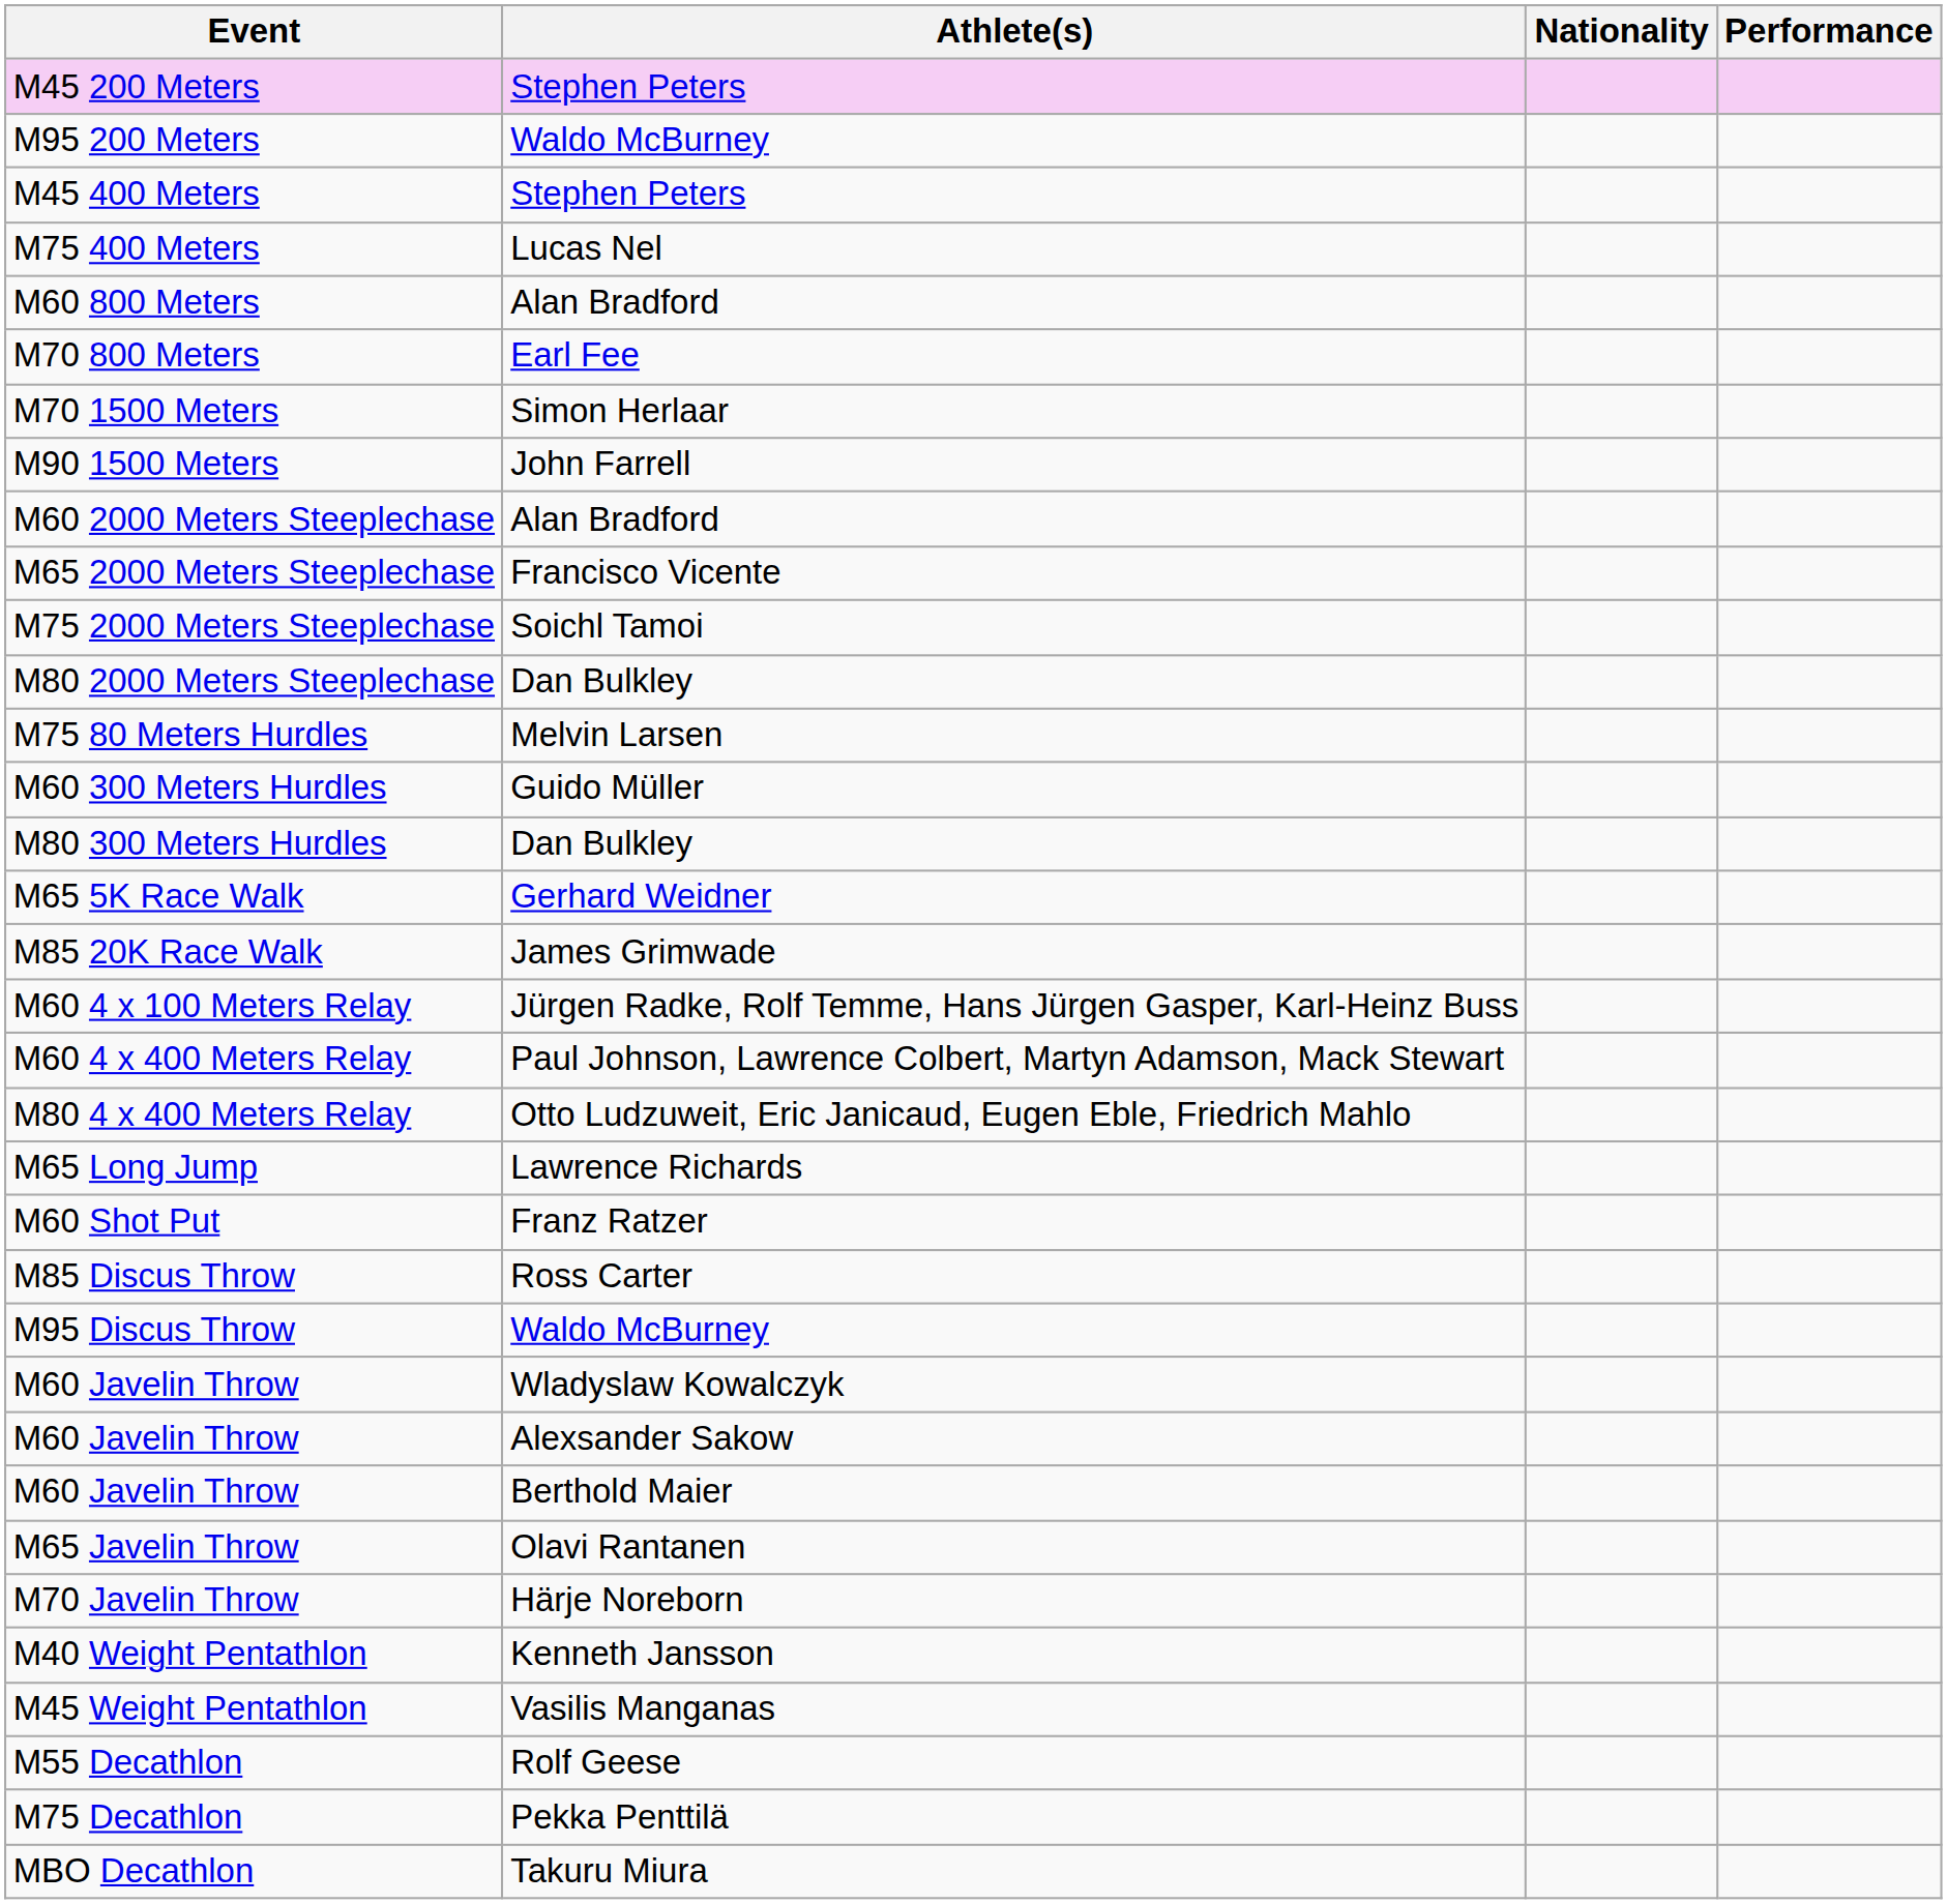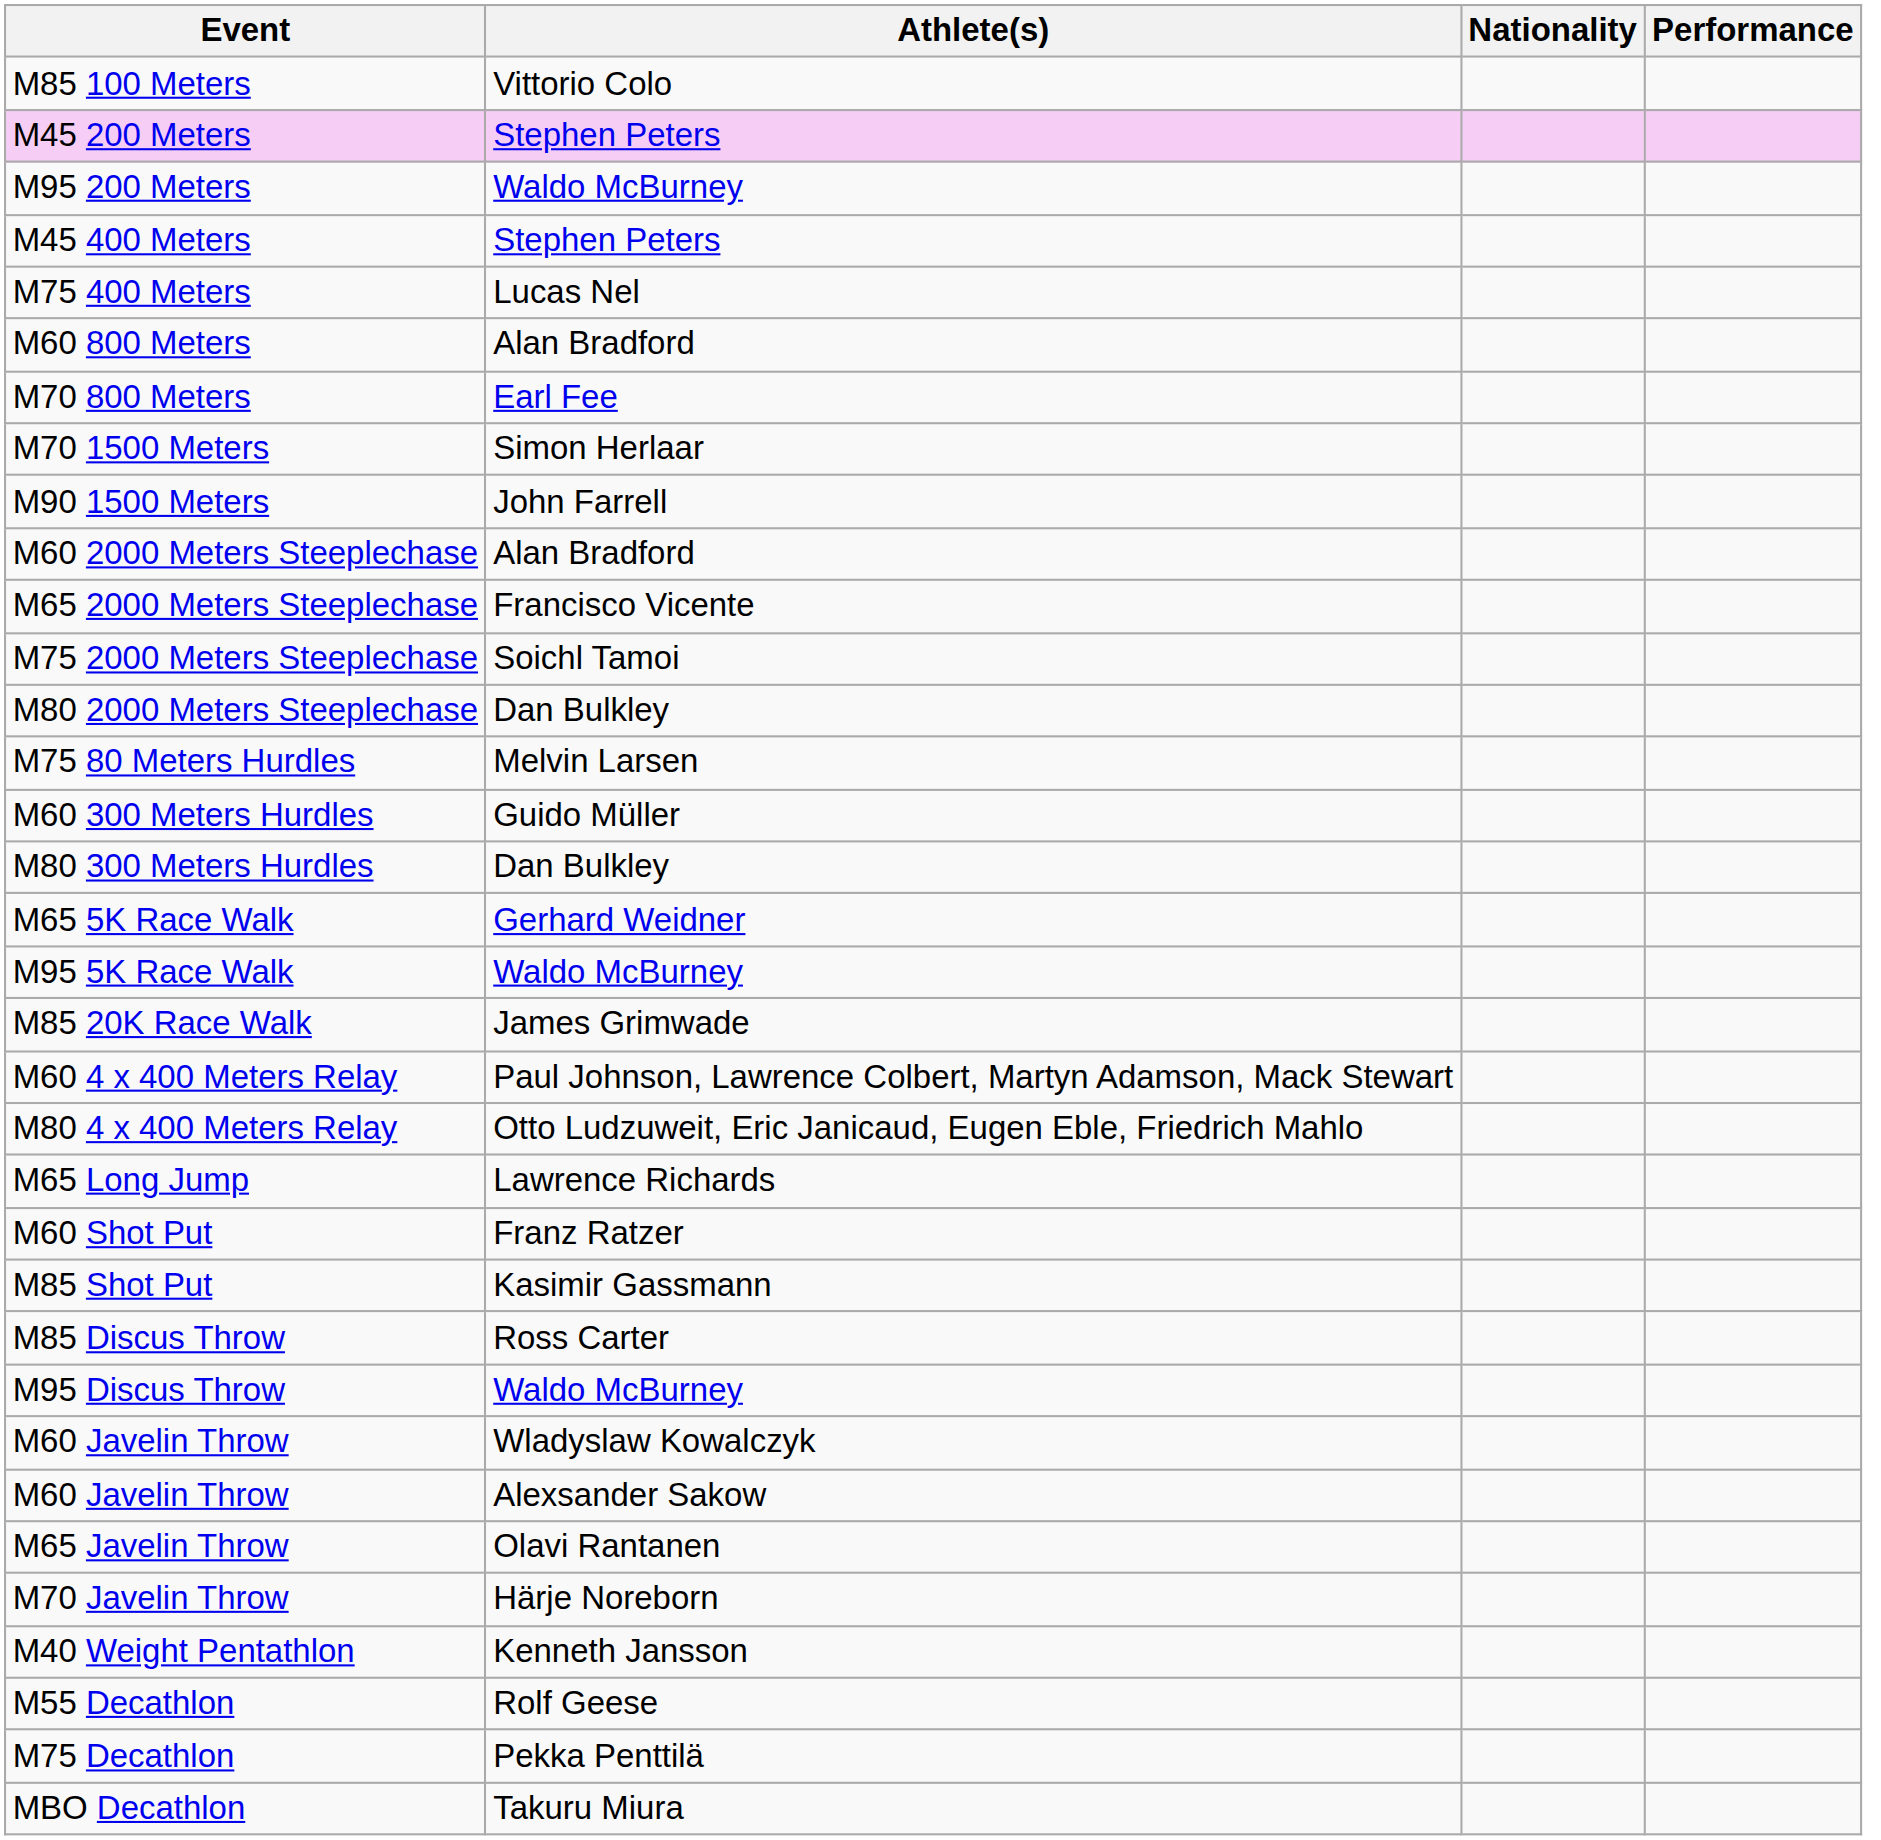+ row: M85 100 Meters | Vittorio Colo
+ row: M95 5K Race Walk | Waldo McBurney
- row: M60 4 x 100 Meters Relay | Jürgen Radke, Rolf Temme, Hans Jürgen Gasper, Karl-Heinz Buss
+ row: M85 Shot Put | Kasimir Gassmann
- row: M60 Javelin Throw | Berthold Maier
- row: M45 Weight Pentathlon | Vasilis Manganas
